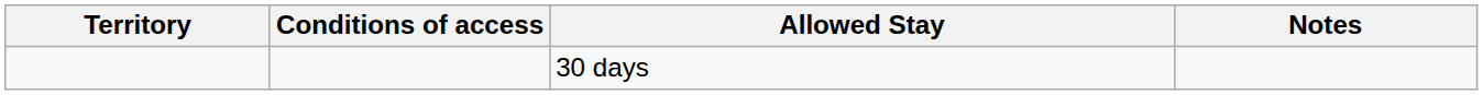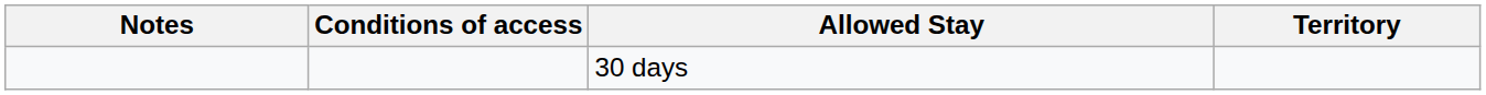columns swapped: Territory <-> Notes
